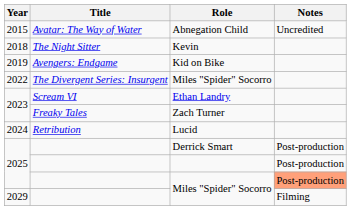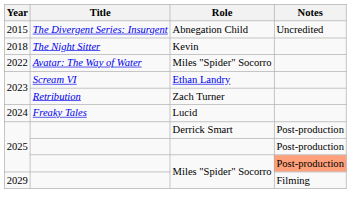Abnegation Child | Title: Avatar: The Way of Water -> The Divergent Series: Insurgent
- row: 2019 | Avengers: Endgame | Kid on Bike
2022 / Miles "Spider" Socorro | Title: The Divergent Series: Insurgent -> Avatar: The Way of Water
Zach Turner | Title: Freaky Tales -> Retribution
Lucid | Title: Retribution -> Freaky Tales
